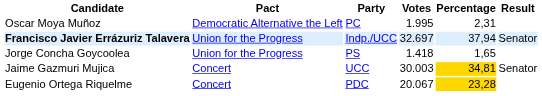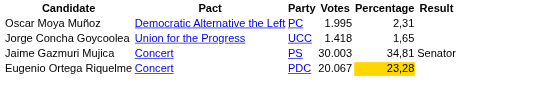- row: Francisco Javier Errázuriz Talavera | Union for the Progress | Indp./UCC | 32.697 | 37,94 | Senator
Jorge Concha Goycoolea | Party: PS -> UCC
Jaime Gazmuri Mujica | Party: UCC -> PS
Jaime Gazmuri Mujica | Percentage: gold background -> no background
